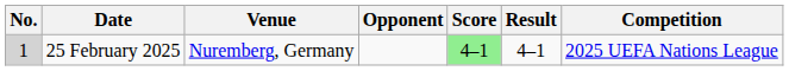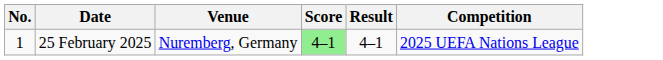- column: Opponent
25 February 2025 | No.: lightgrey background -> no background
